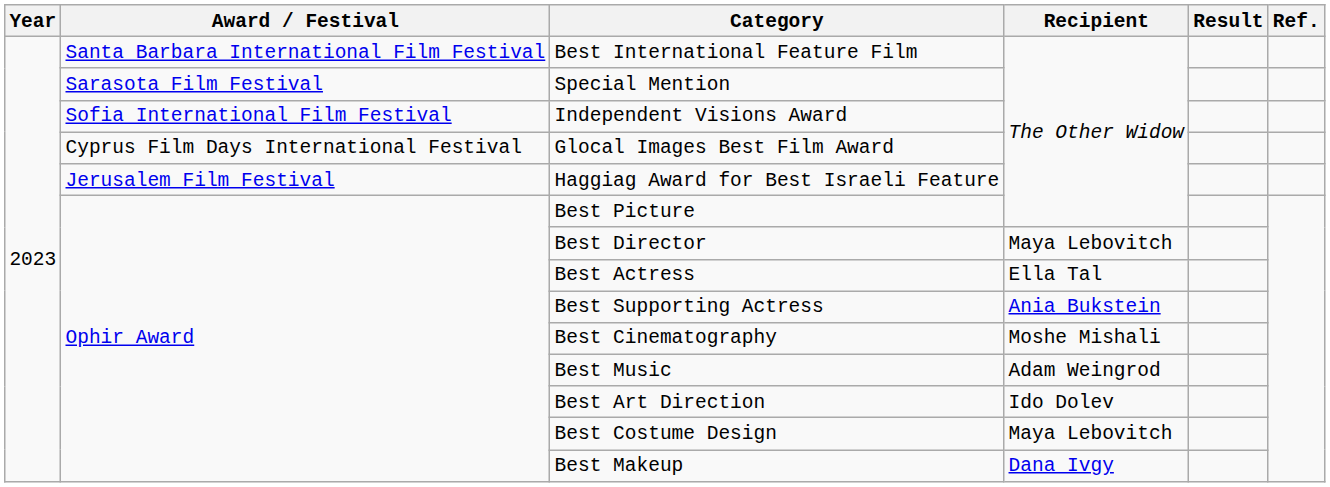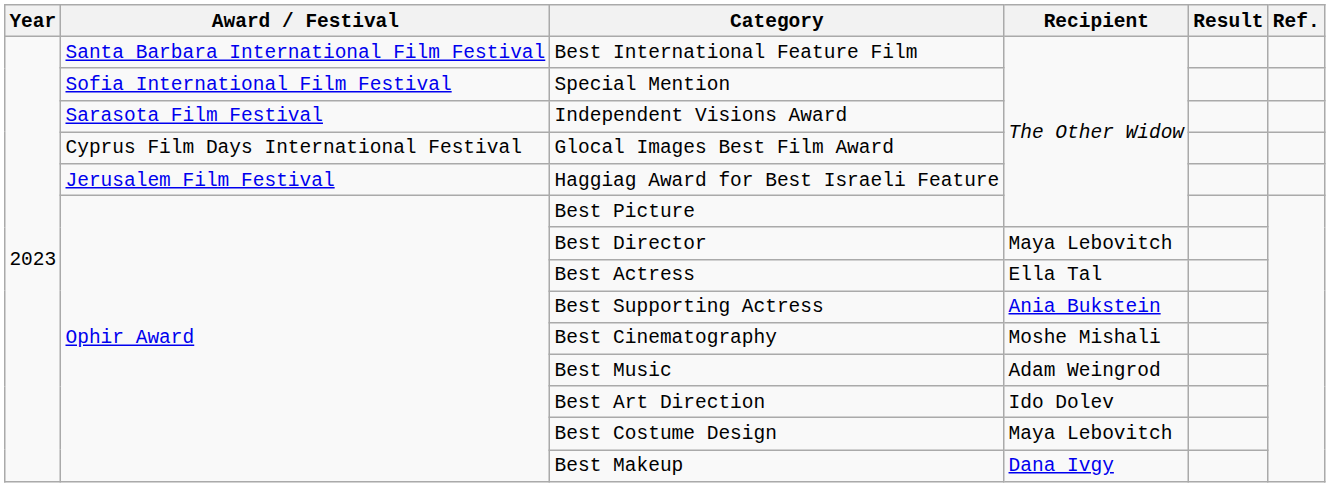Special Mention | Award / Festival: Sarasota Film Festival -> Sofia International Film Festival
Independent Visions Award | Award / Festival: Sofia International Film Festival -> Sarasota Film Festival
